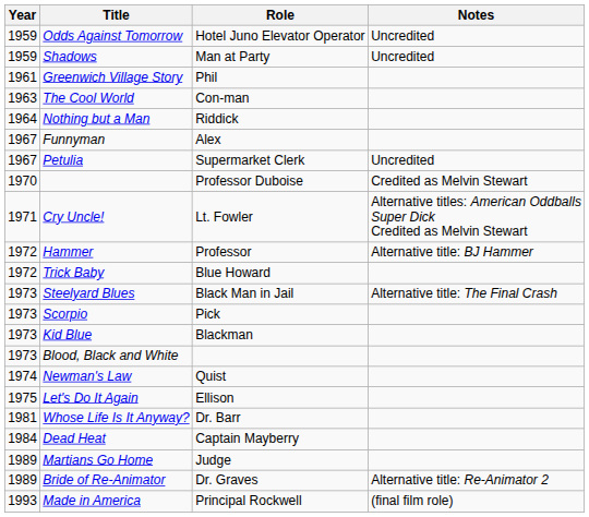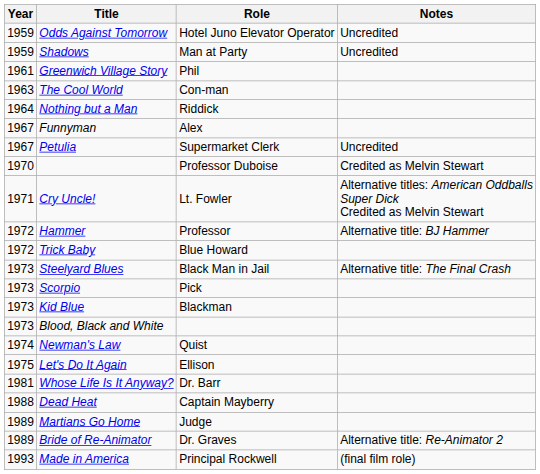Dead Heat | Year: 1984 -> 1988
